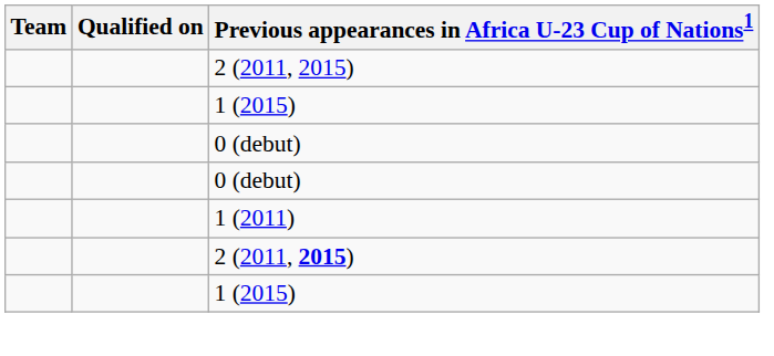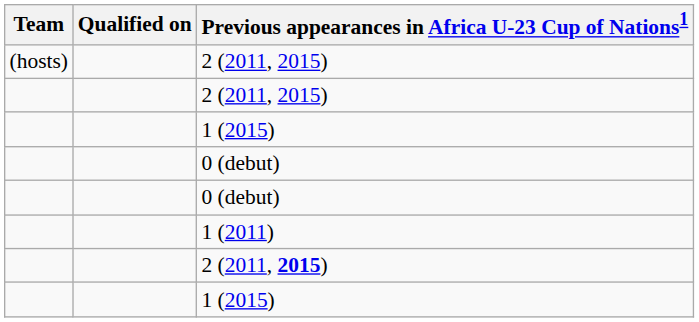+ row: (hosts) | 2 (2011, 2015)
